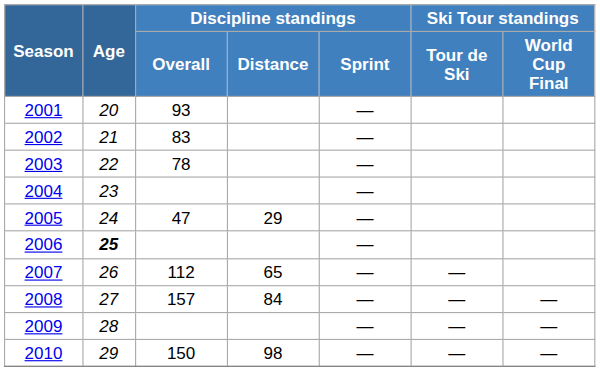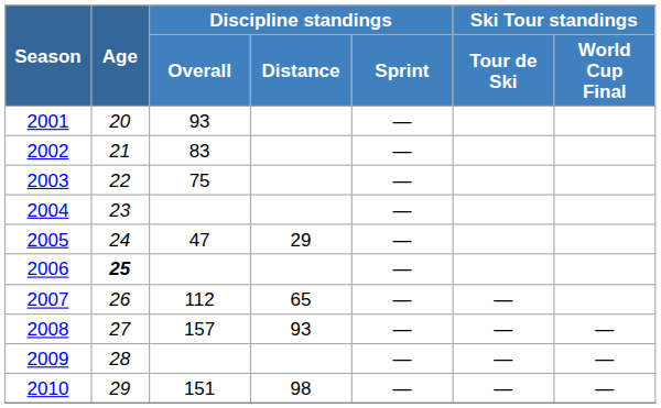2003 | Discipline standings / Overall: 78 -> 75
2008 | Discipline standings / Distance: 84 -> 93
2010 | Discipline standings / Overall: 150 -> 151
